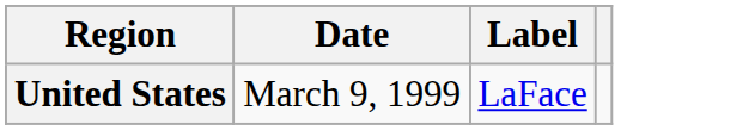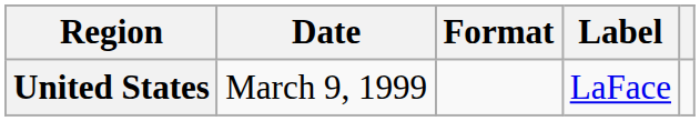+ column: Format
